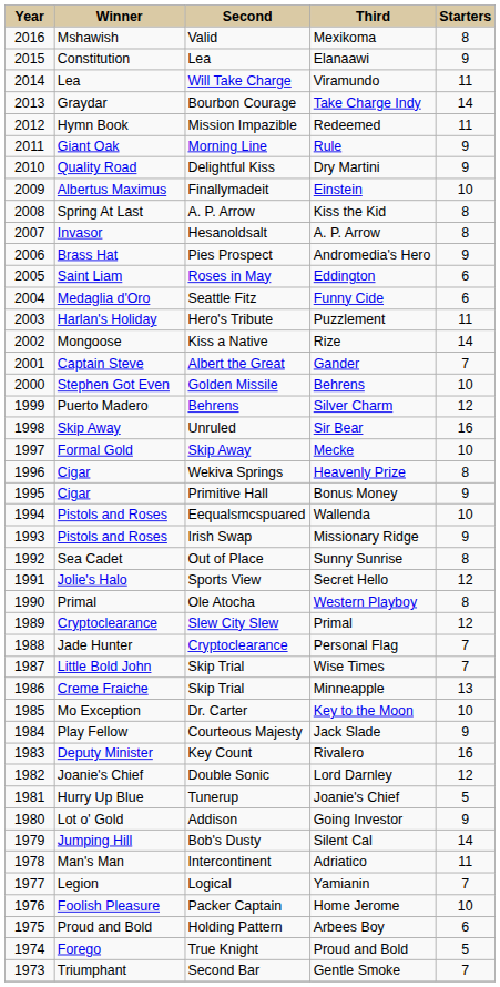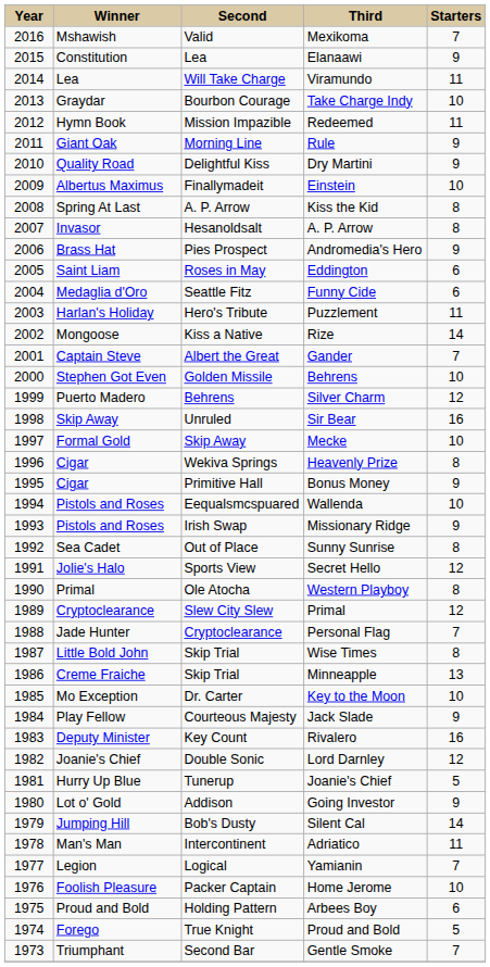Mexikoma | column 5: 8 -> 7
Take Charge Indy | column 5: 14 -> 10
Wise Times | column 5: 7 -> 8
